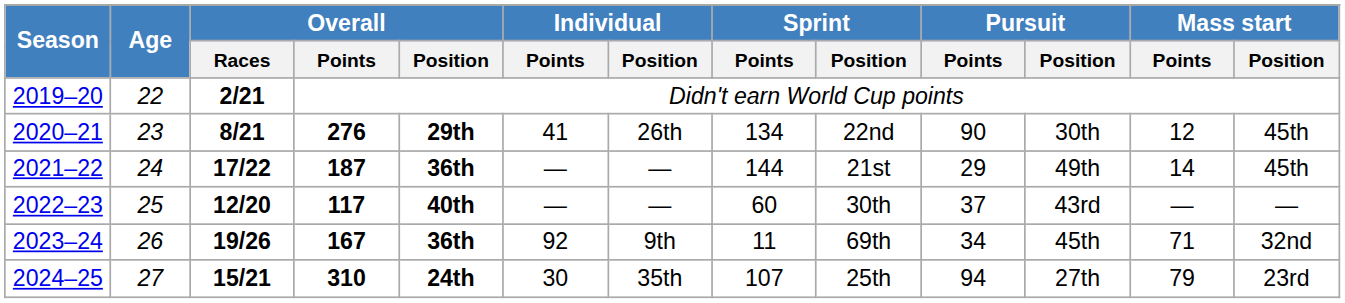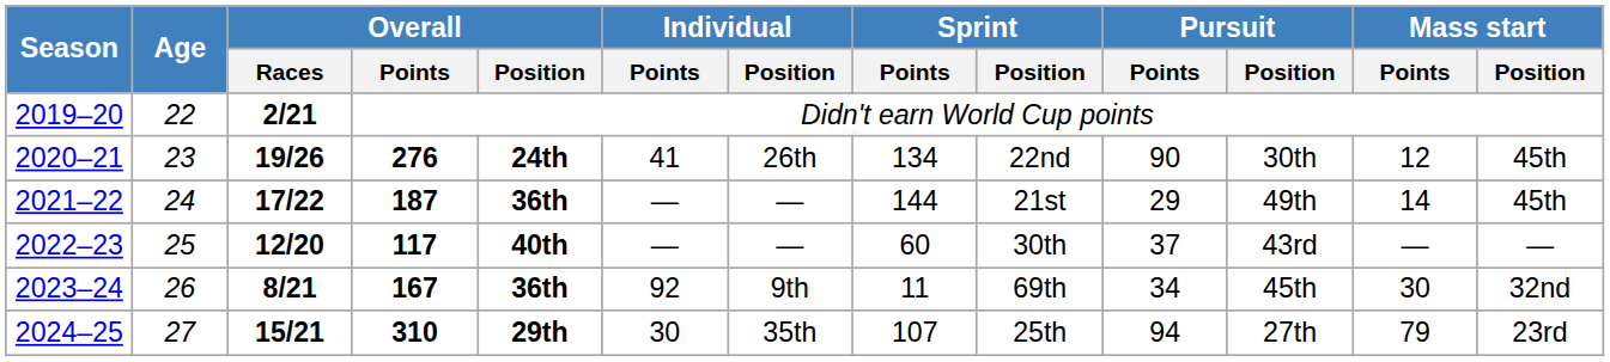2020–21 | Overall / Races: 8/21 -> 19/26
2020–21 | Overall / Position: 29th -> 24th
2023–24 | Overall / Races: 19/26 -> 8/21
2023–24 | Mass start / Points: 71 -> 30
2024–25 | Overall / Position: 24th -> 29th
